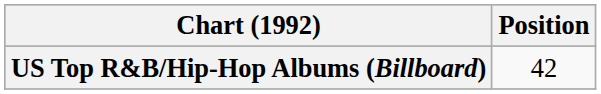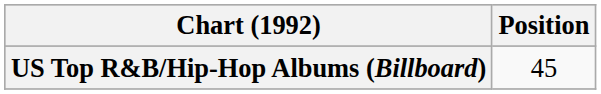US Top R&B/Hip-Hop Albums (Billboard) | Position: 42 -> 45
